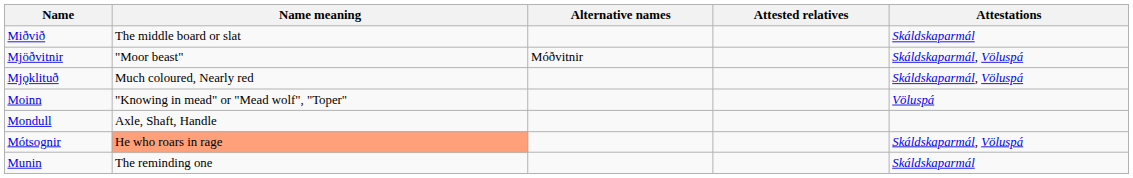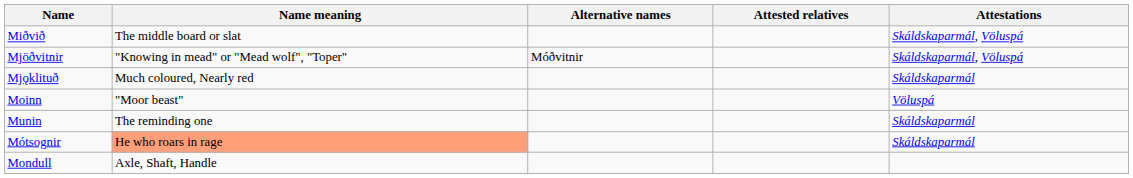Miðvið | Attestations: Skáldskaparmál -> Skáldskaparmál, Völuspá
Mjöðvitnir | Name meaning: "Moor beast" -> "Knowing in mead" or "Mead wolf", "Toper"
Mjǫklituð | Attestations: Skáldskaparmál, Völuspá -> Skáldskaparmál
Moinn | Name meaning: "Knowing in mead" or "Mead wolf", "Toper" -> "Moor beast"
rows swapped: Mondull <-> Munin
Mótsognir | Attestations: Skáldskaparmál, Völuspá -> Skáldskaparmál
